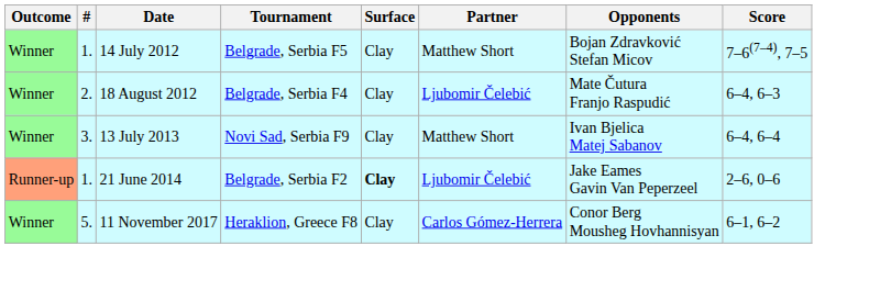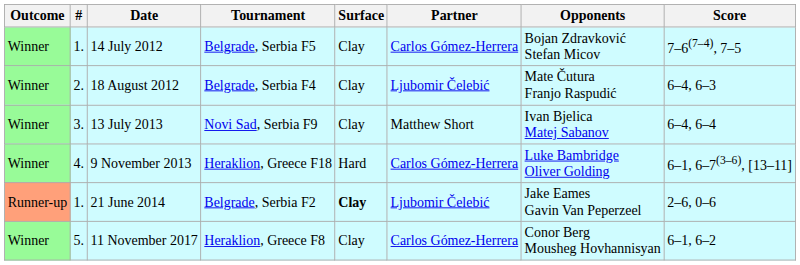14 July 2012 | Partner: Matthew Short -> Carlos Gómez-Herrera
+ row: Winner | 4. | 9 November 2013 | Heraklion, Greece F18 | Hard | Carlos Gómez-Herrera | Luke Bambridge Oliver Golding | 6–1, 6–7(3–6), [13–11]
